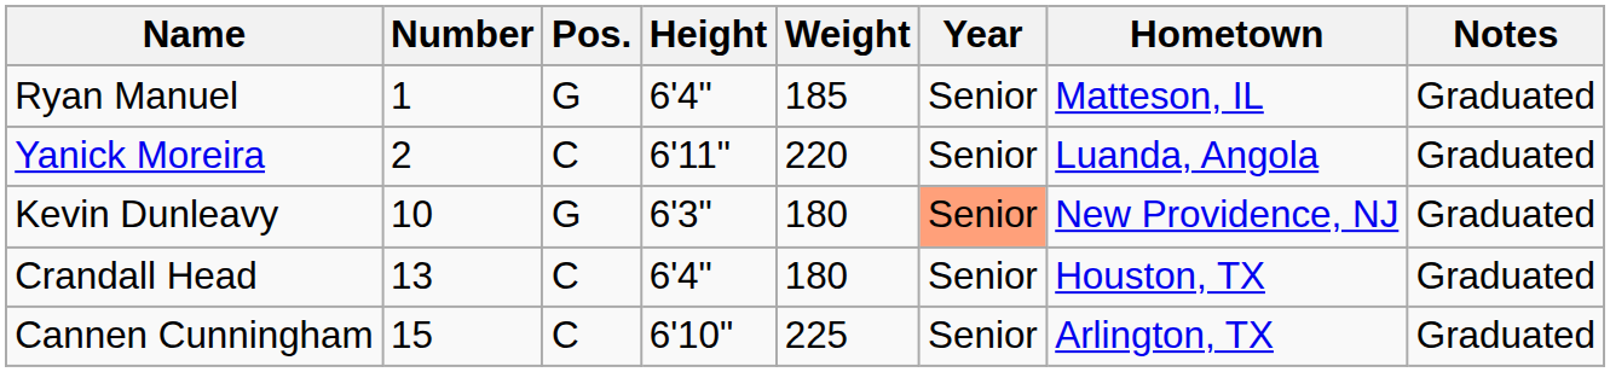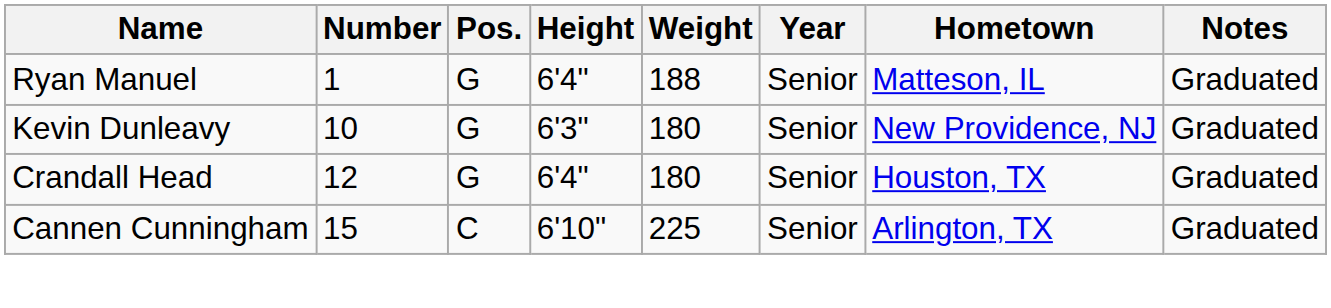Ryan Manuel | Weight: 185 -> 188
- row: Yanick Moreira | 2 | C | 6'11" | 220 | Senior | Luanda, Angola | Graduated
Kevin Dunleavy | Year: lightsalmon background -> no background
Crandall Head | Number: 13 -> 12
Crandall Head | Pos.: C -> G
